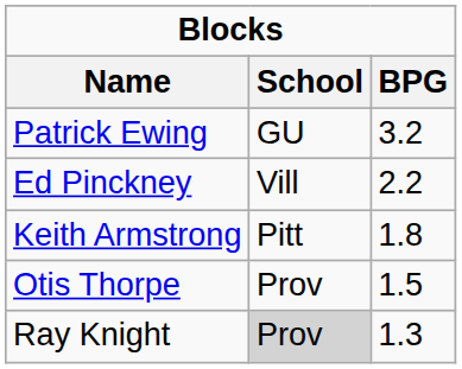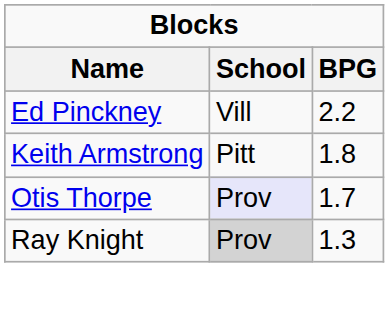- row: Patrick Ewing | GU | 3.2
Otis Thorpe | School: no background -> lavender background
Otis Thorpe | BPG: 1.5 -> 1.7
